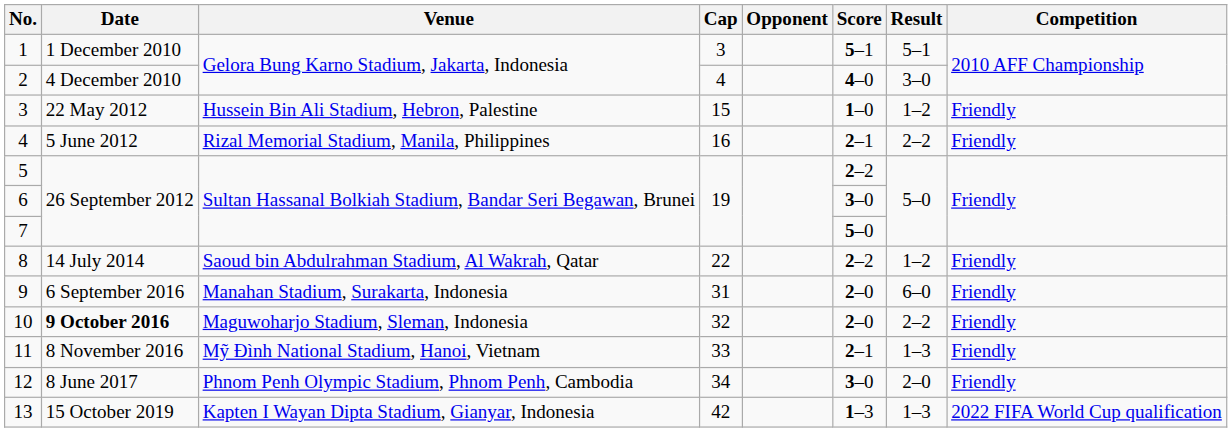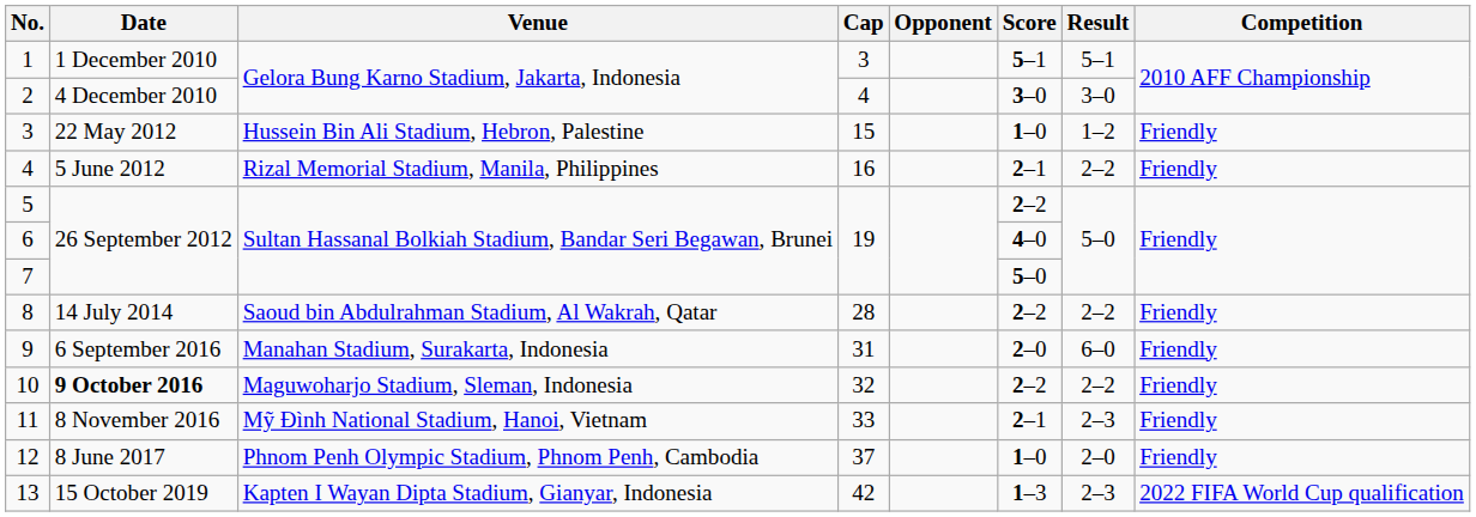2 | Score: 4–0 -> 3–0
6 | Score: 3–0 -> 4–0
8 | Cap: 22 -> 28
8 | Result: 1–2 -> 2–2
10 | Score: 2–0 -> 2–2
11 | Result: 1–3 -> 2–3
12 | Cap: 34 -> 37
12 | Score: 3–0 -> 1–0
13 | Result: 1–3 -> 2–3
